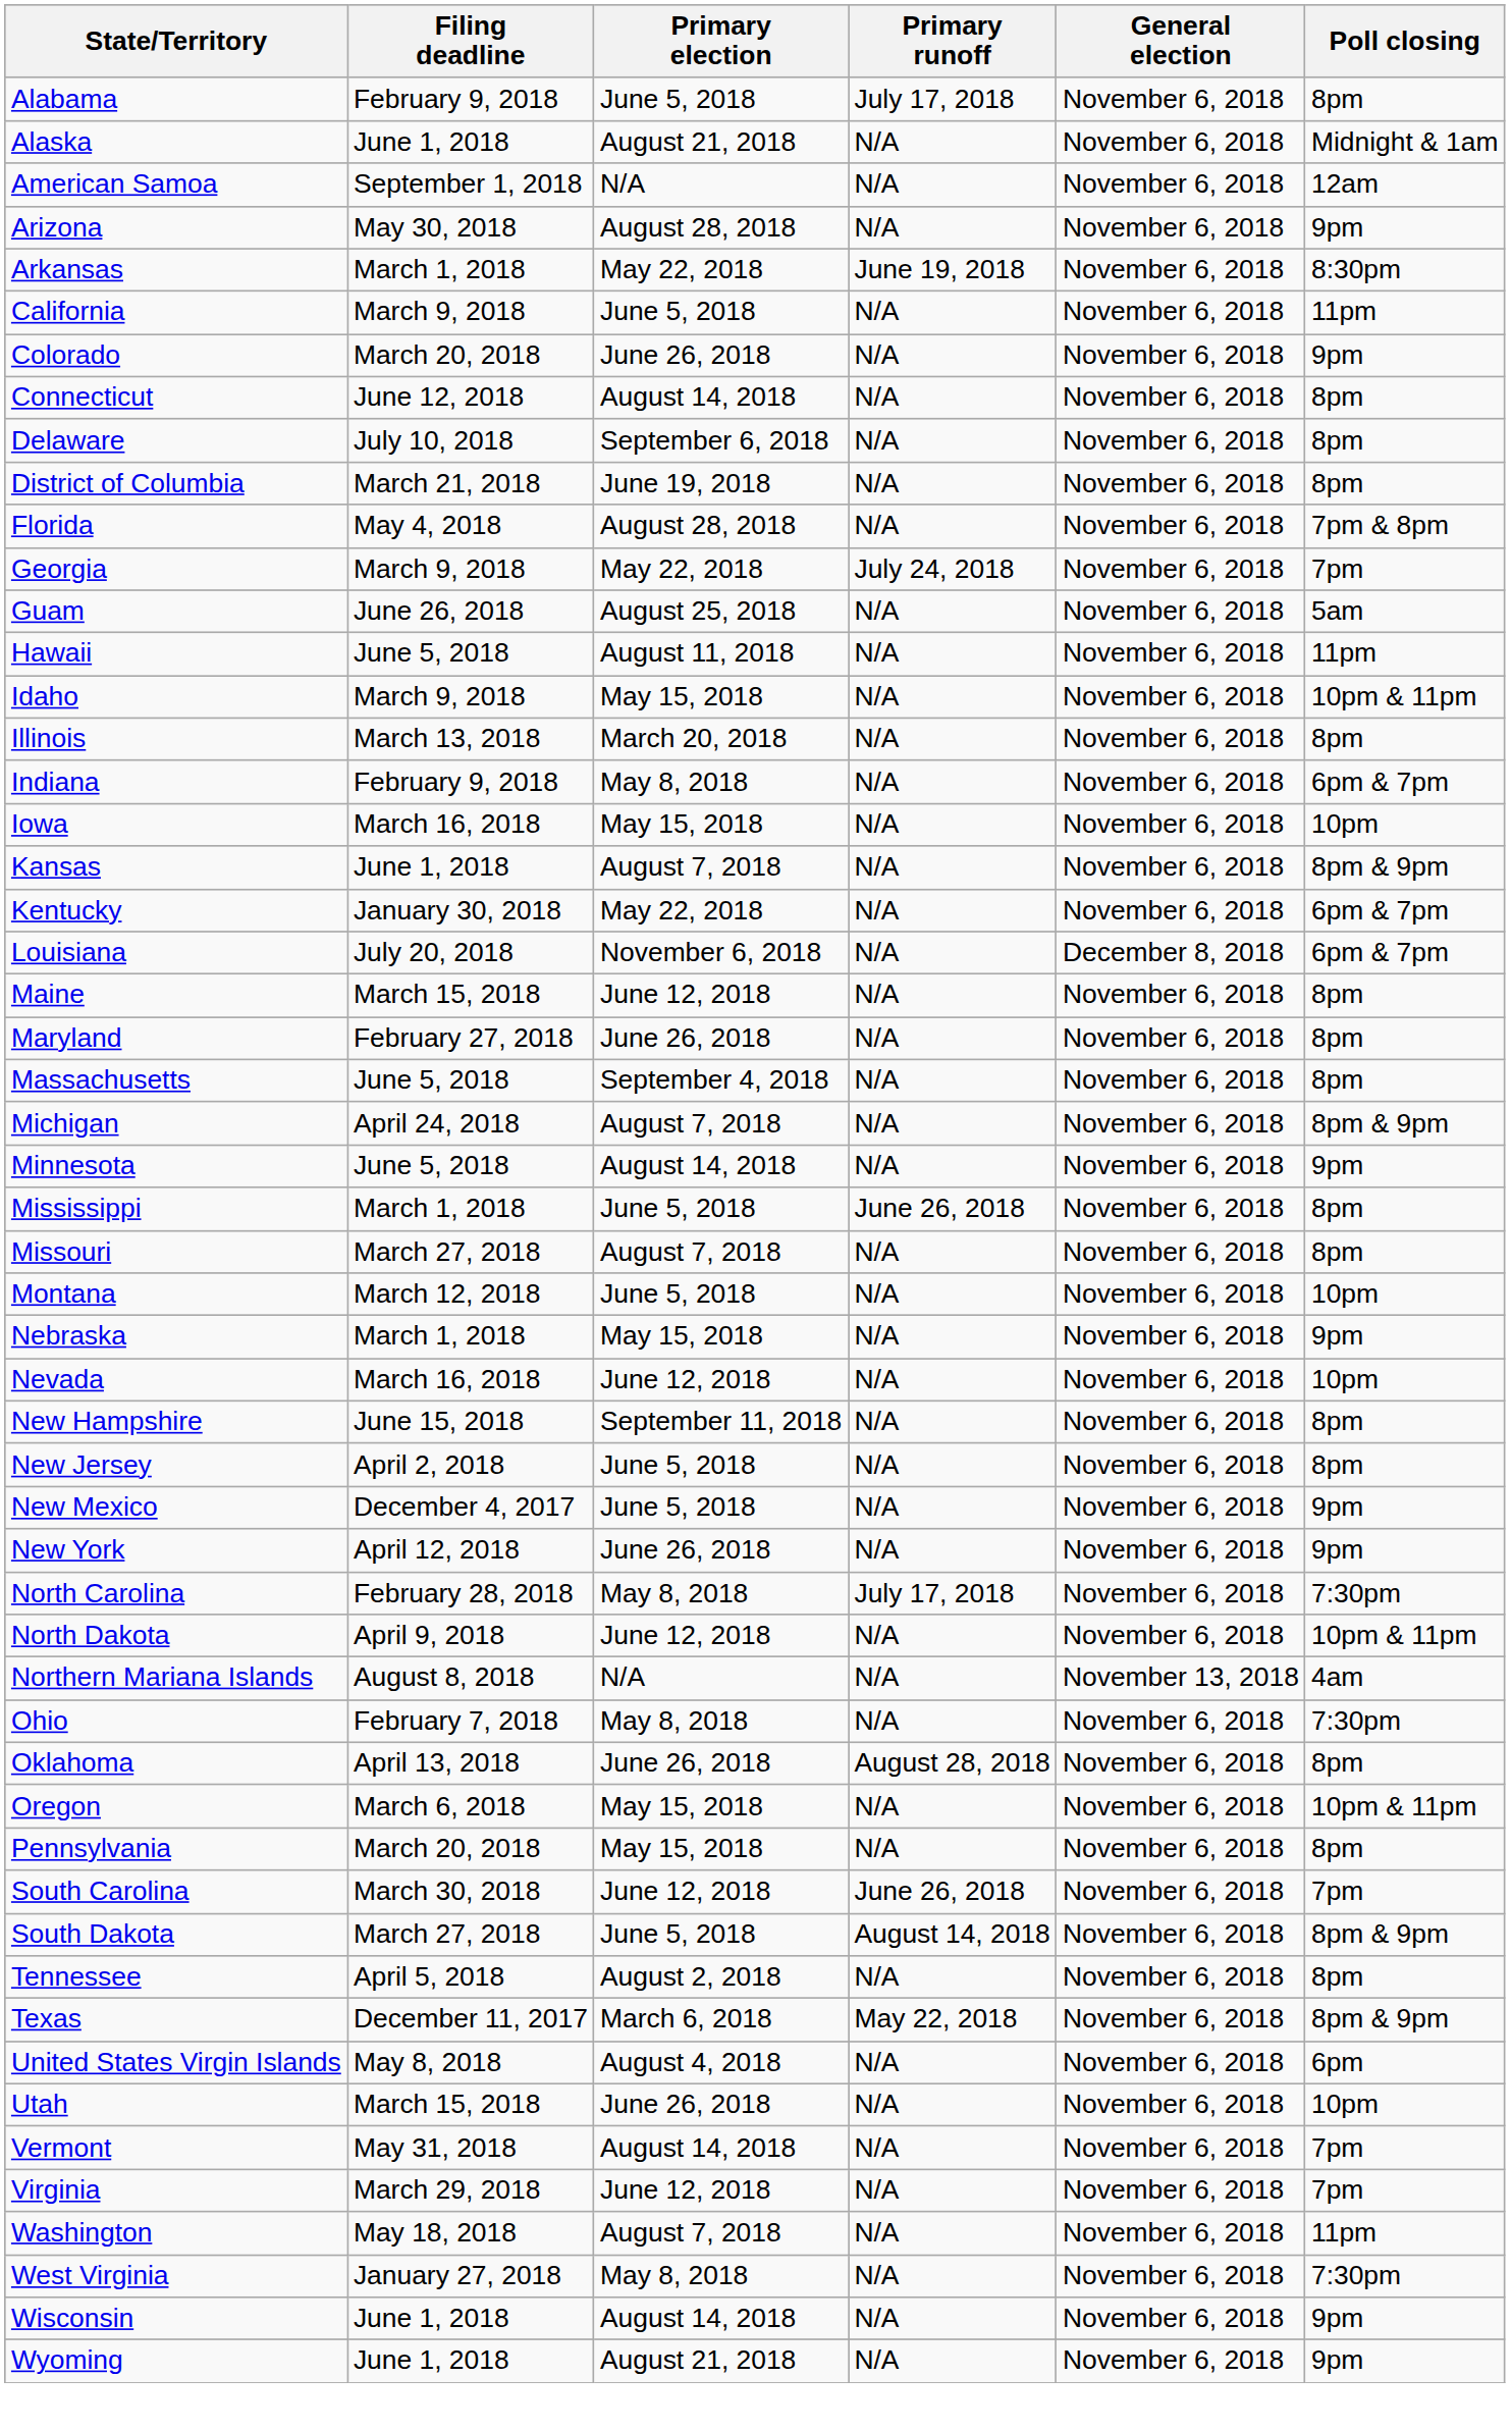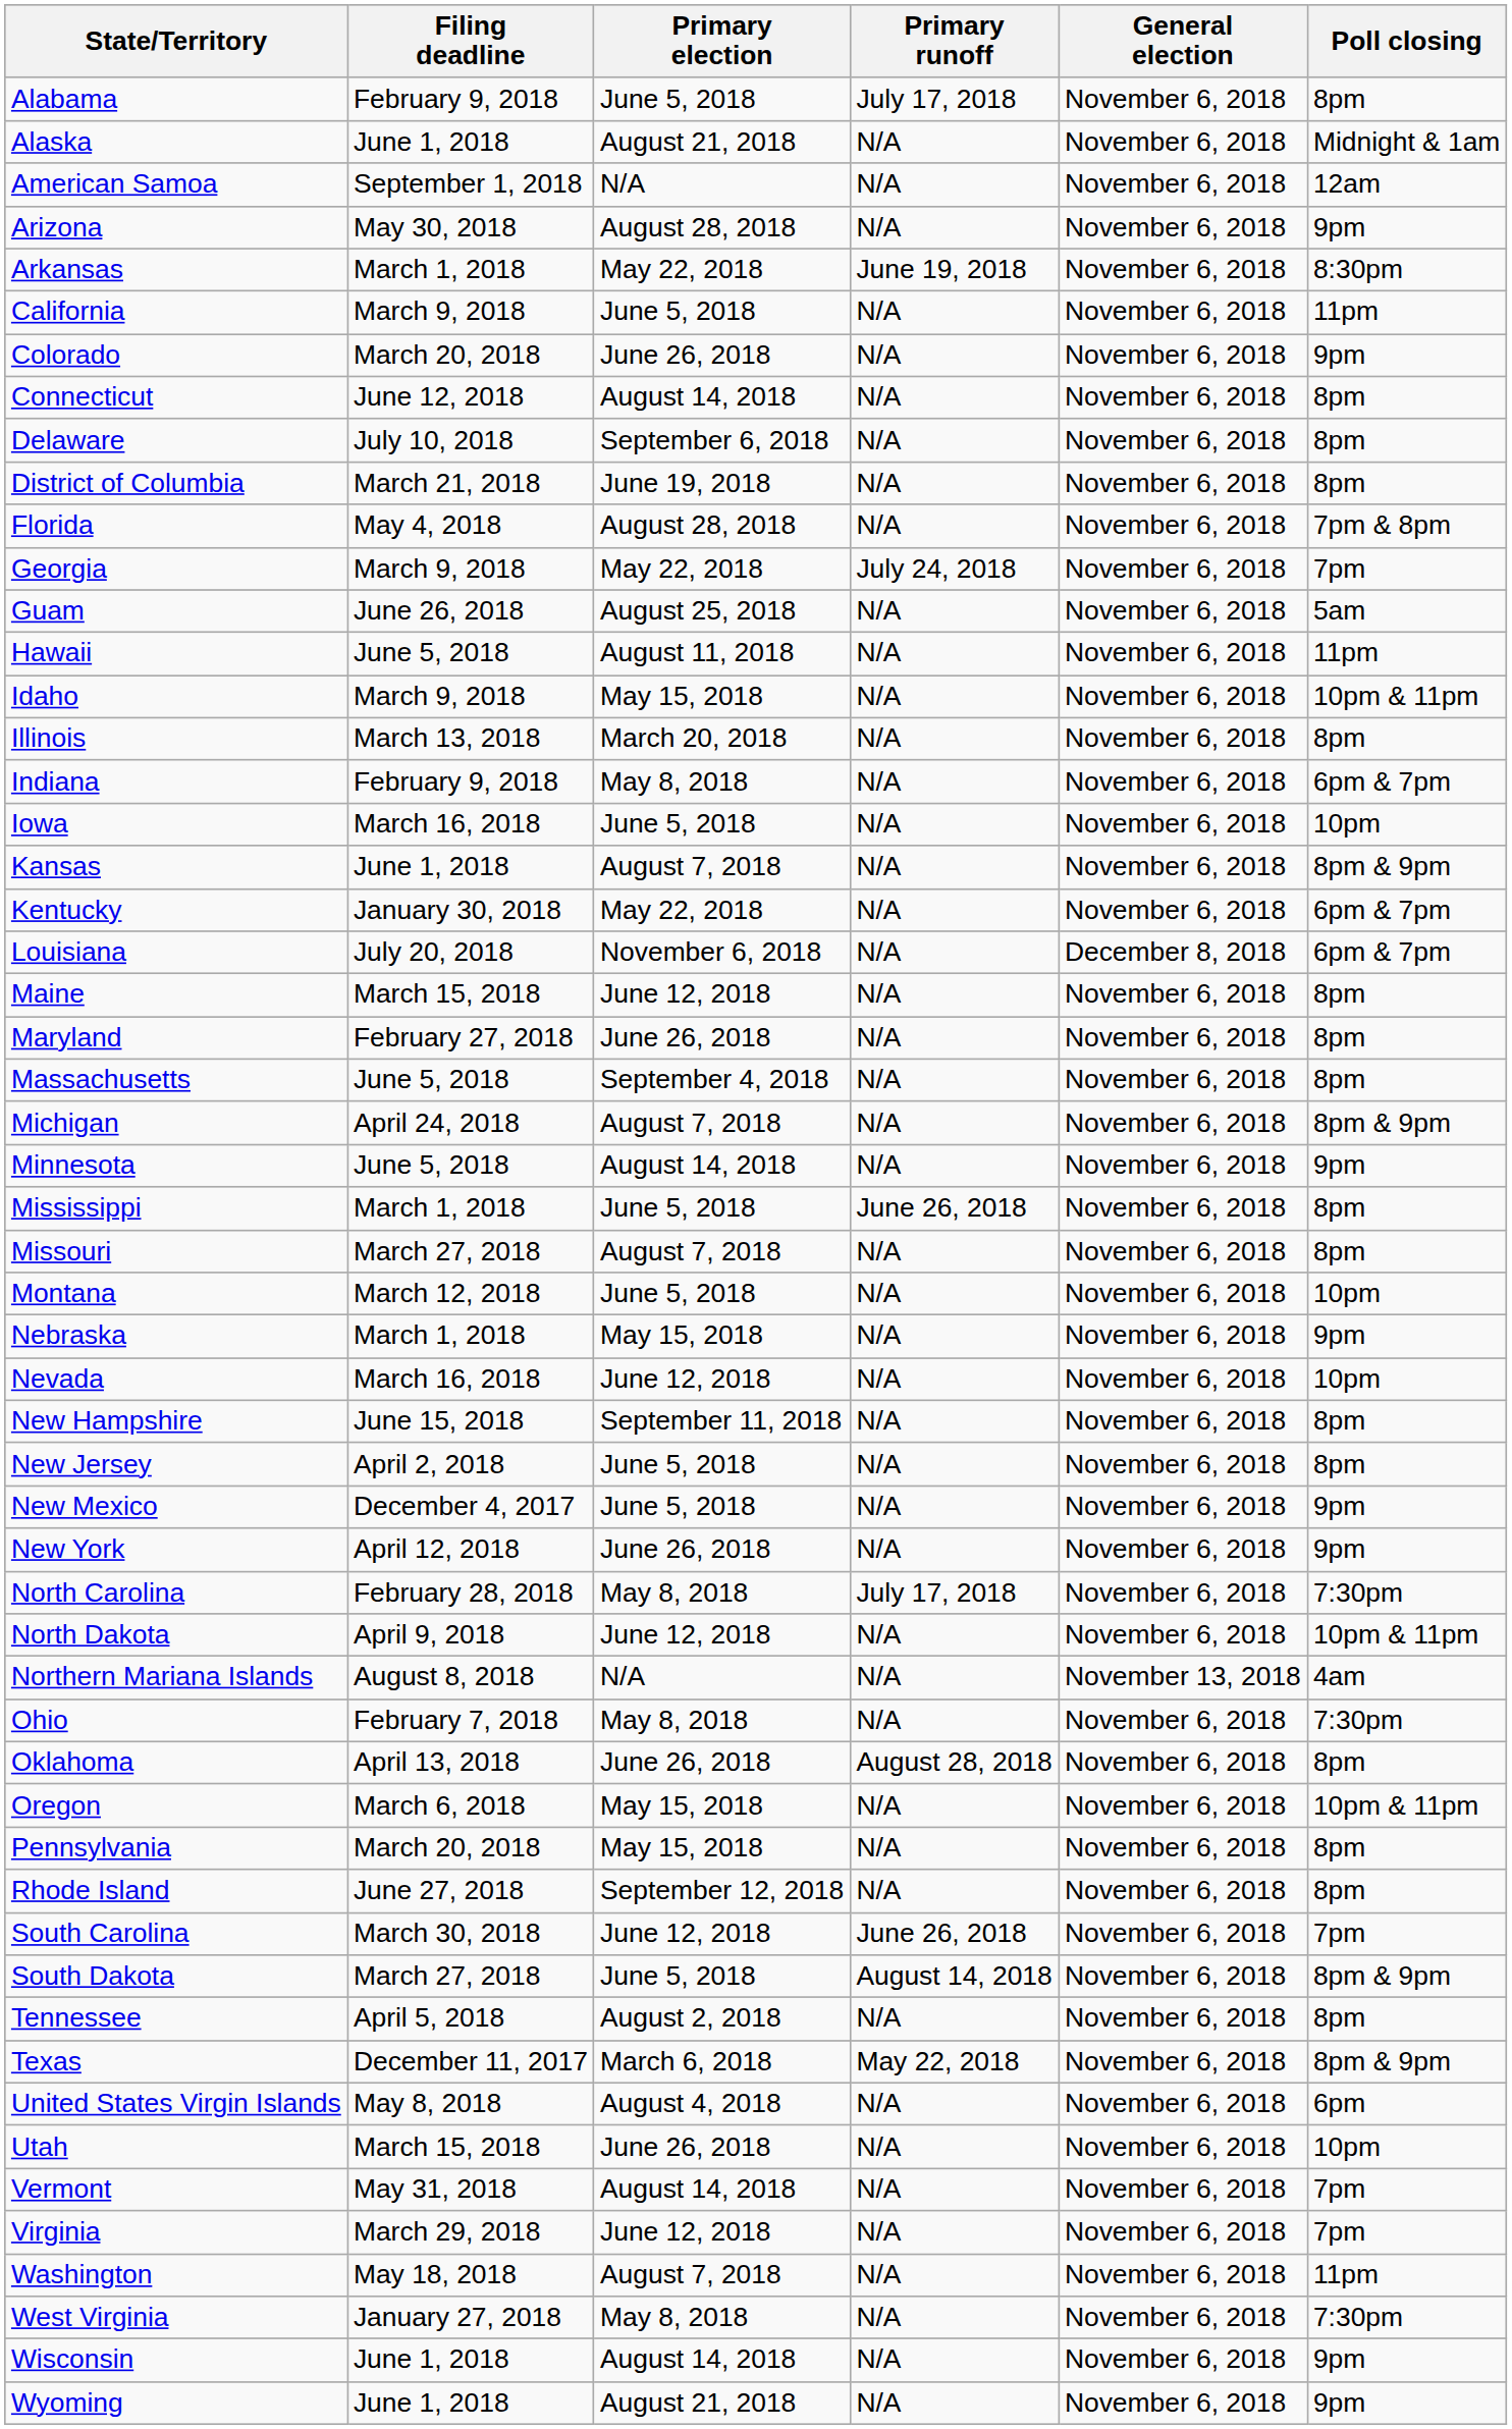Iowa | Primary election: May 15, 2018 -> June 5, 2018
+ row: Rhode Island | June 27, 2018 | September 12, 2018 | N/A | November 6, 2018 | 8pm
